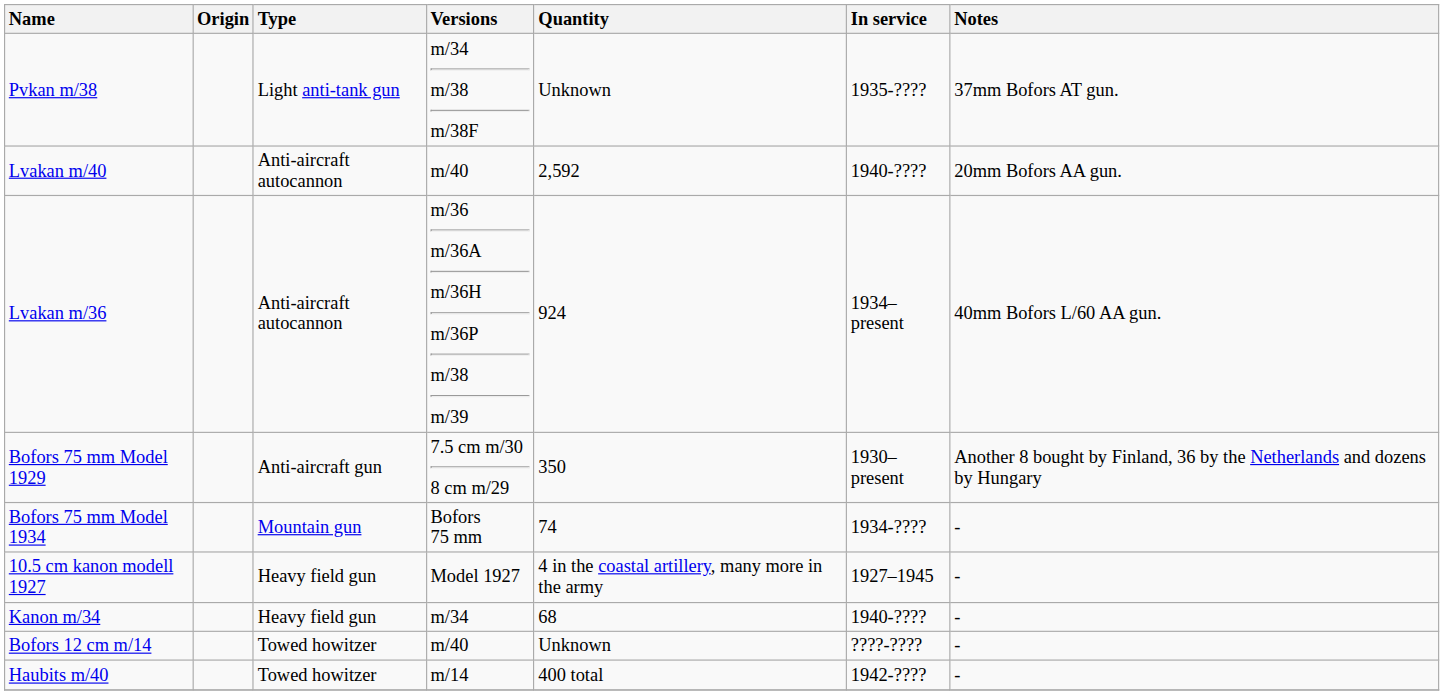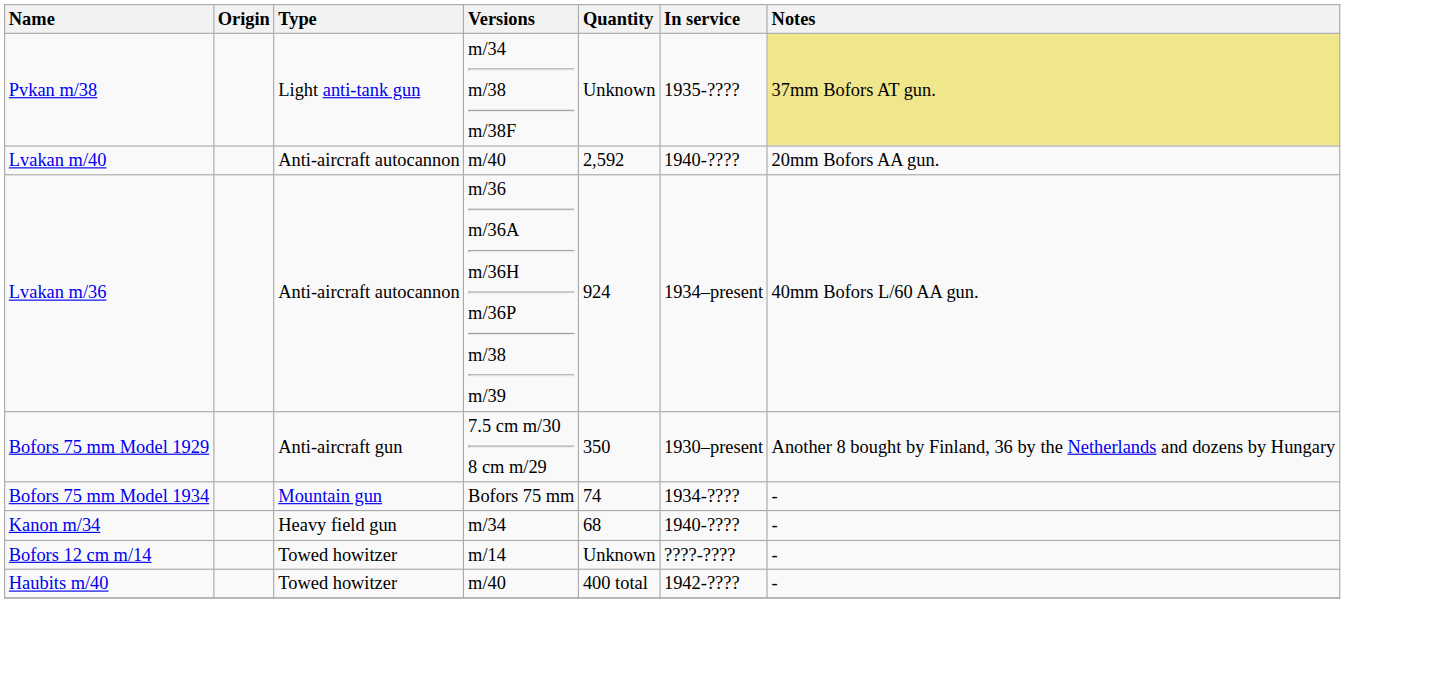Pvkan m/38 | Notes: no background -> khaki background
- row: 10.5 cm kanon modell 1927 | Heavy field gun | Model 1927 | 4 in the coastal artillery, many more in the army | 1927–1945 | -
Bofors 12 cm m/14 | Versions: m/40 -> m/14
Haubits m/40 | Versions: m/14 -> m/40
